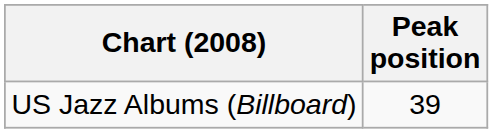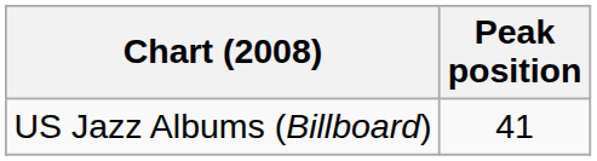US Jazz Albums (Billboard) | Peak position: 39 -> 41
